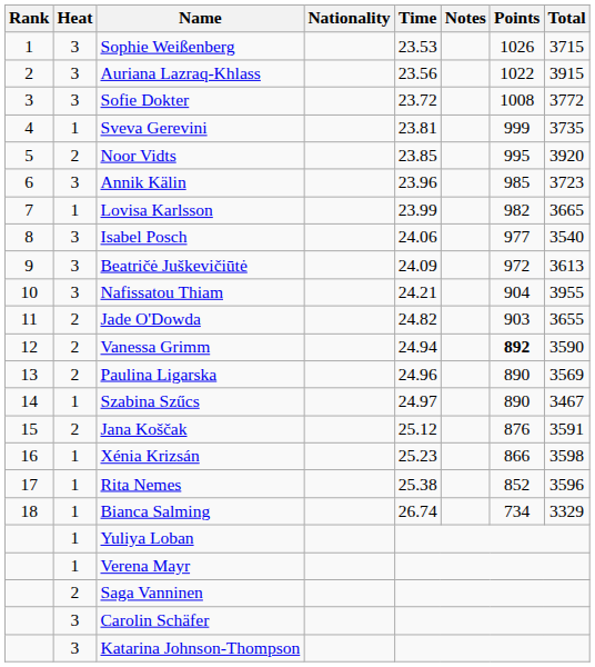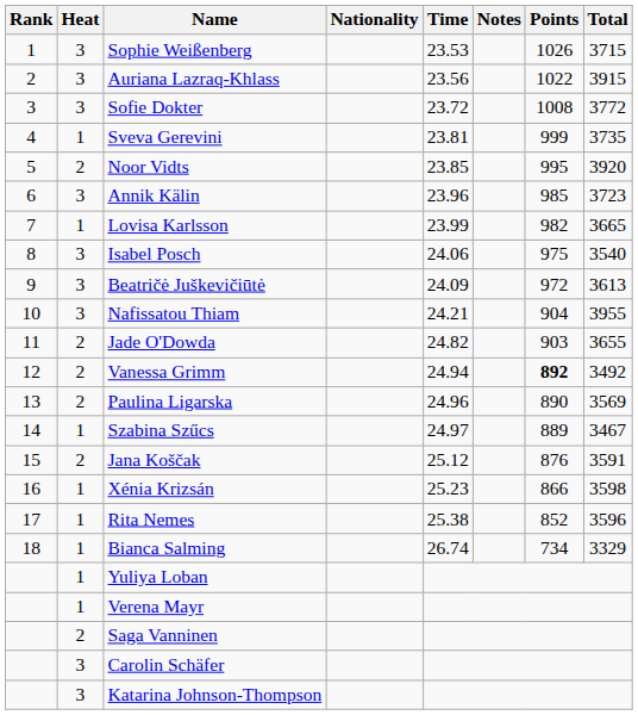Isabel Posch | Points: 977 -> 975
Vanessa Grimm | Total: 3590 -> 3492
Szabina Szűcs | Points: 890 -> 889
